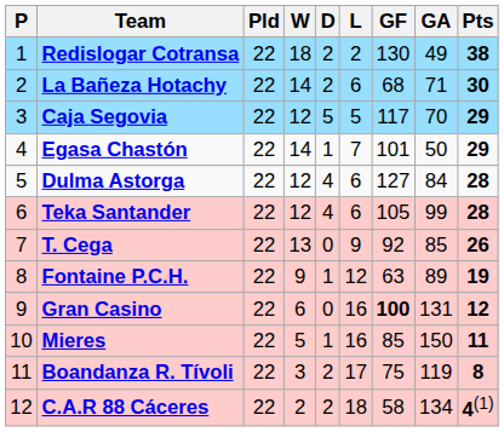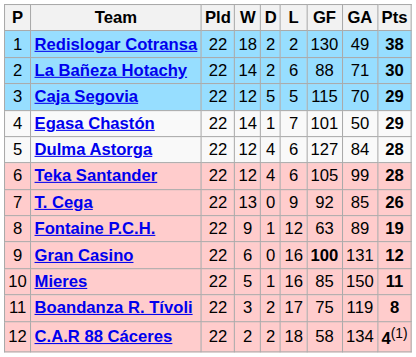La Bañeza Hotachy | GF: 68 -> 88
Caja Segovia | GF: 117 -> 115
